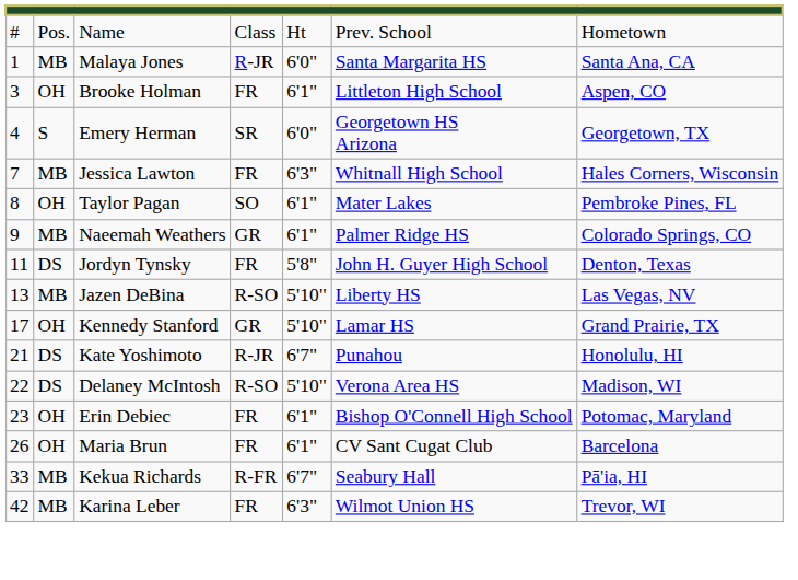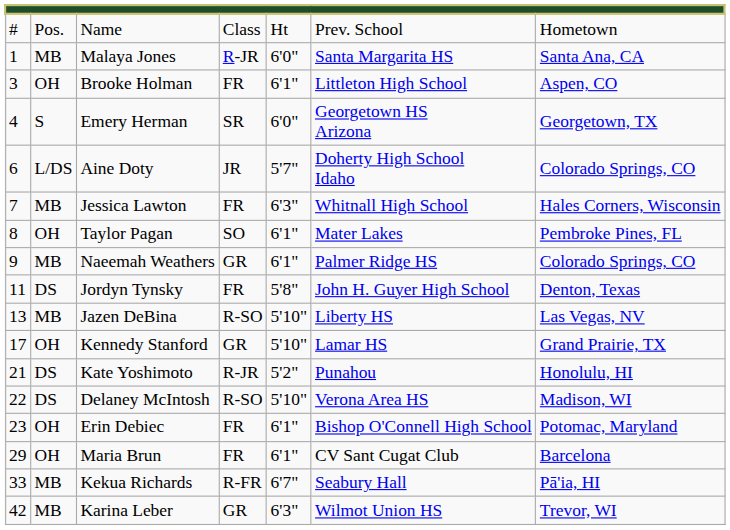+ row: 6 | L/DS | Aine Doty | JR | 5'7" | Doherty High School Idaho | Colorado Springs, CO
Kate Yoshimoto | column 5: 6'7" -> 5'2"
Maria Brun | column 1: 26 -> 29
Karina Leber | column 4: FR -> GR
